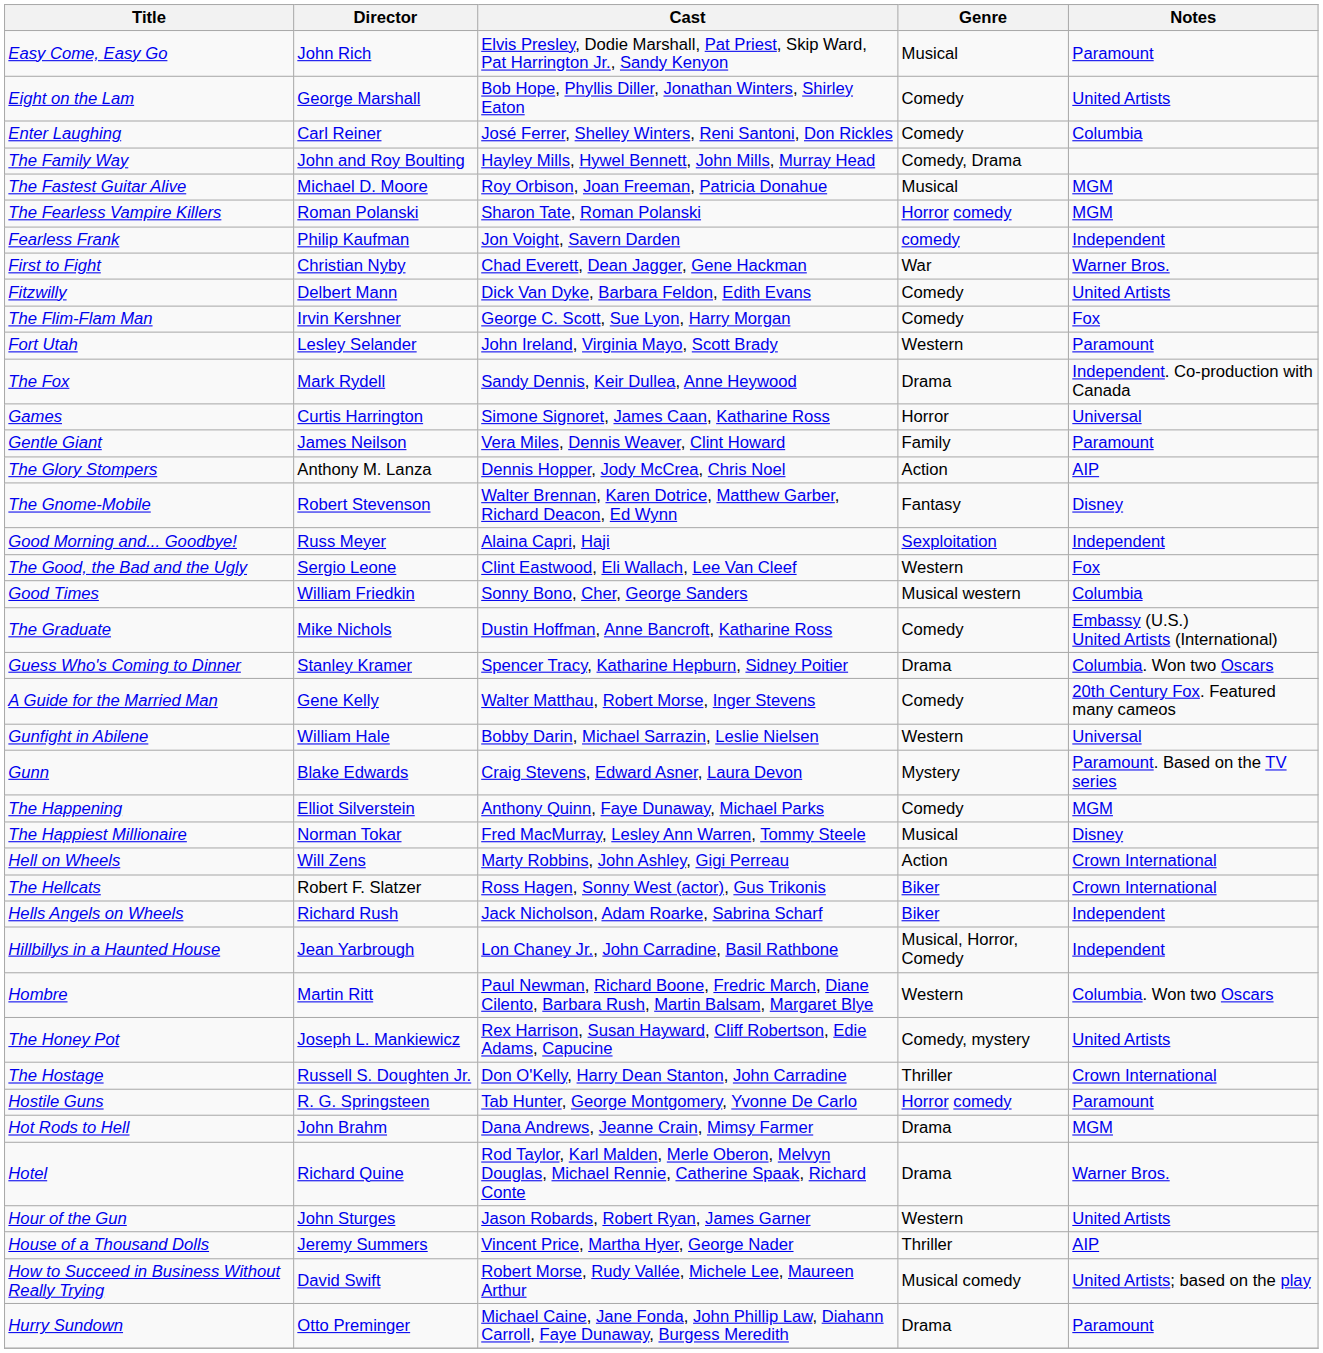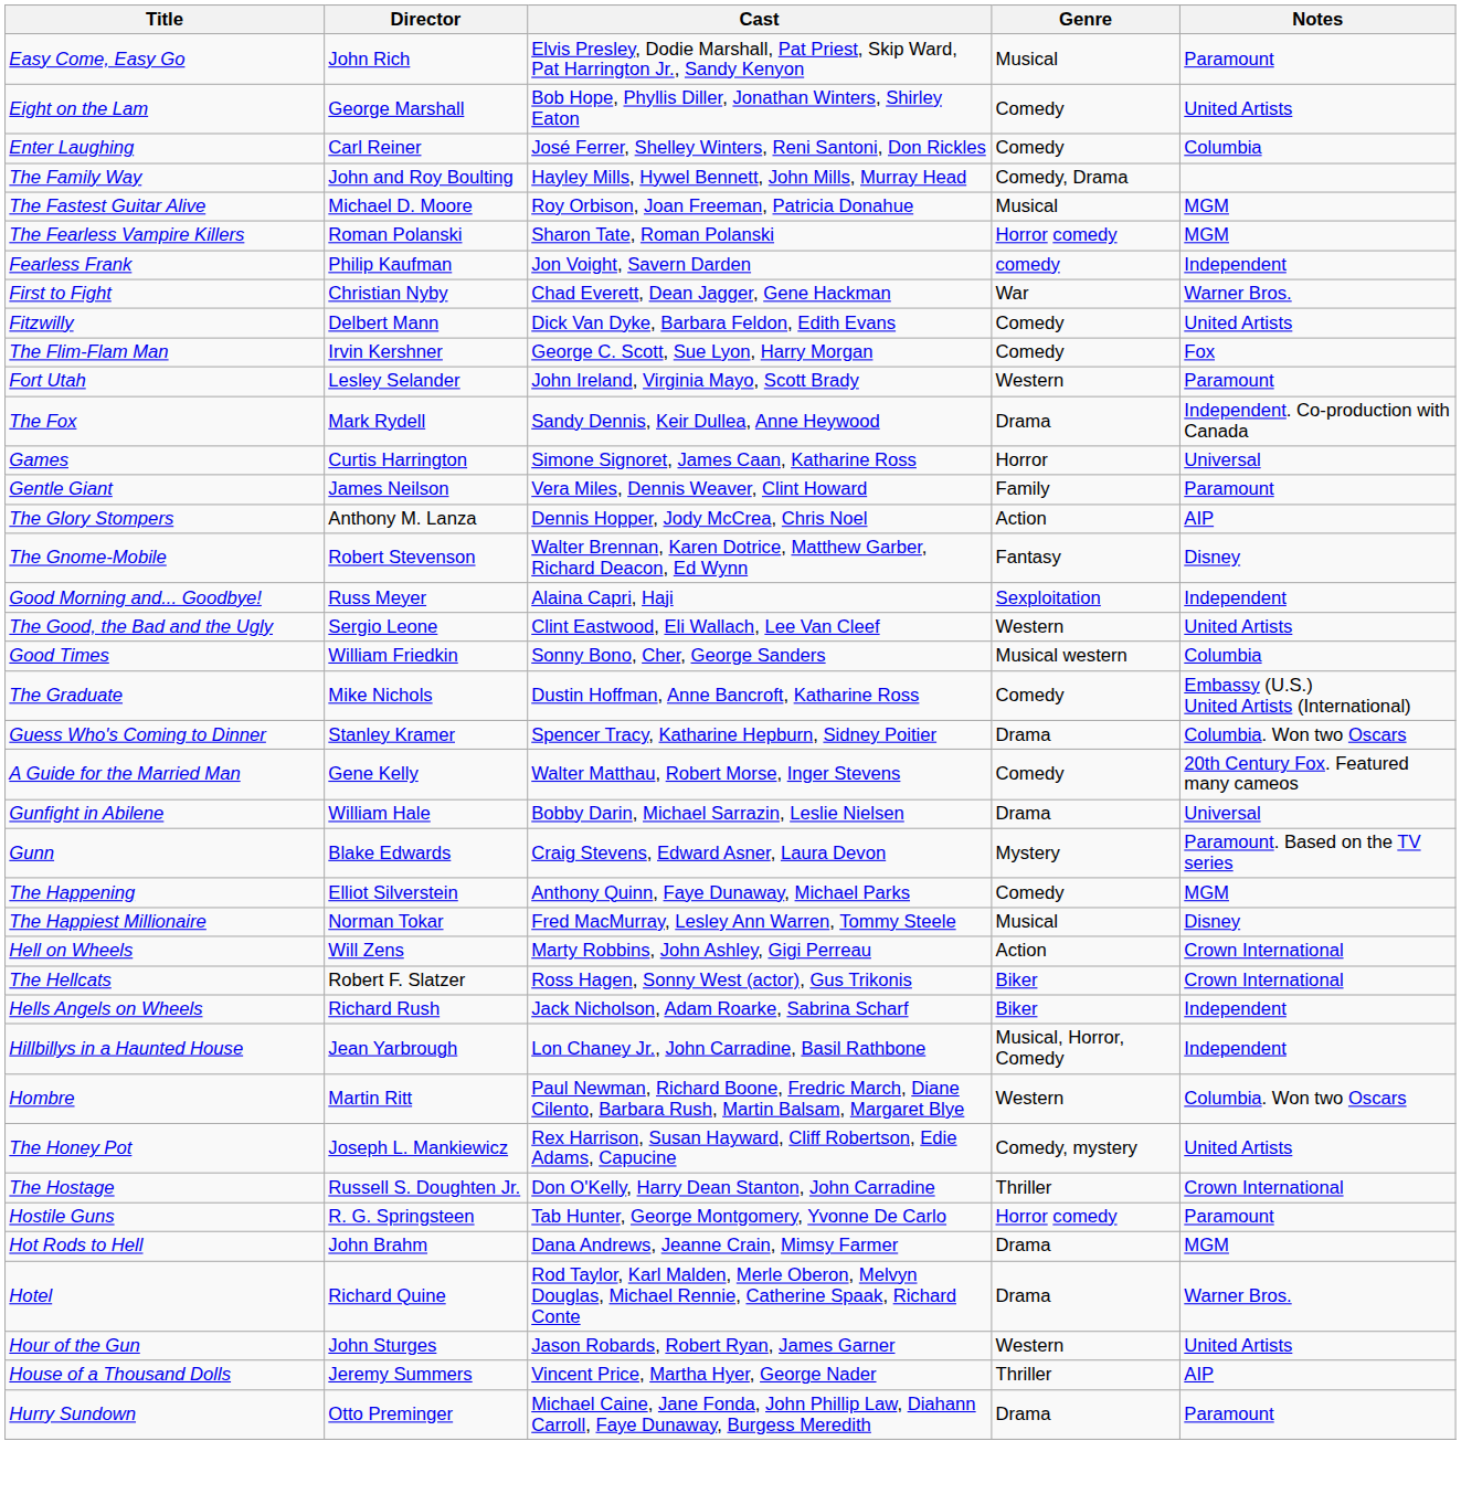The Good, the Bad and the Ugly | Notes: Fox -> United Artists
Gunfight in Abilene | Genre: Western -> Drama
- row: How to Succeed in Business Without Really Trying | David Swift | Robert Morse, Rudy Vallée, Michele Lee, Maureen Arthur | Musical comedy | United Artists; based on the play
